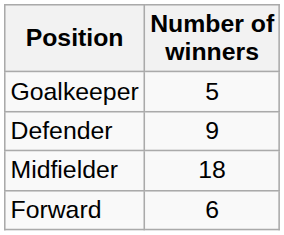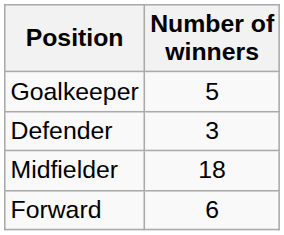Defender | Number of winners: 9 -> 3
